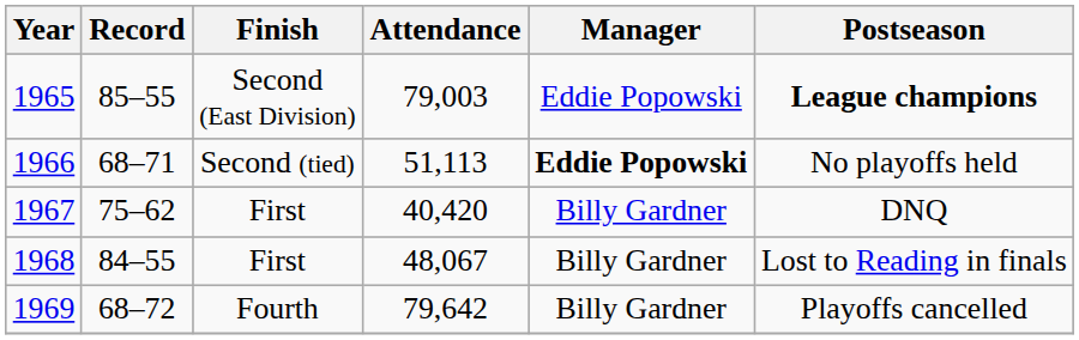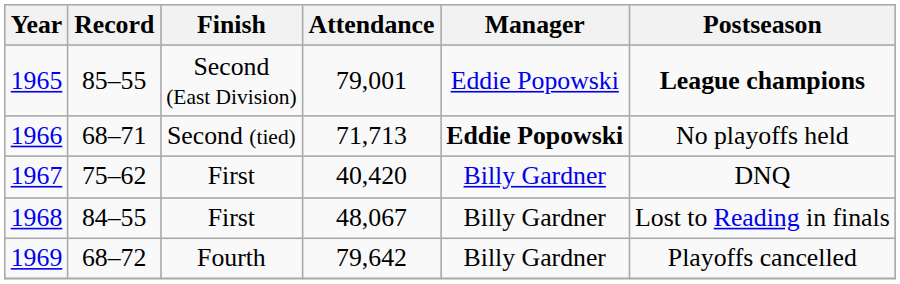1965 | Attendance: 79,003 -> 79,001
1966 | Attendance: 51,113 -> 71,713
